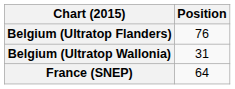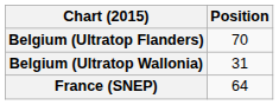Belgium (Ultratop Flanders) | Position: 76 -> 70
